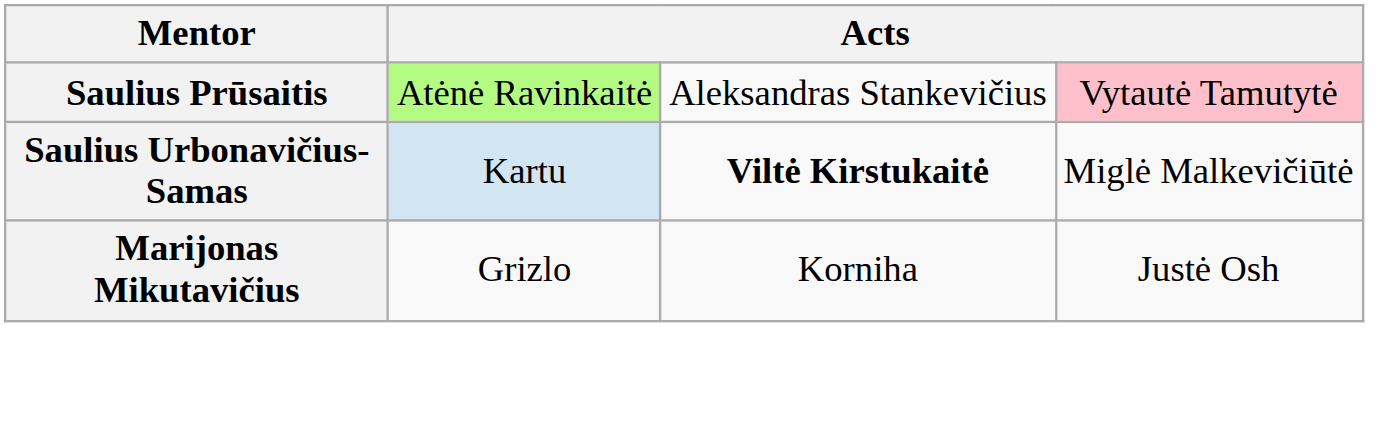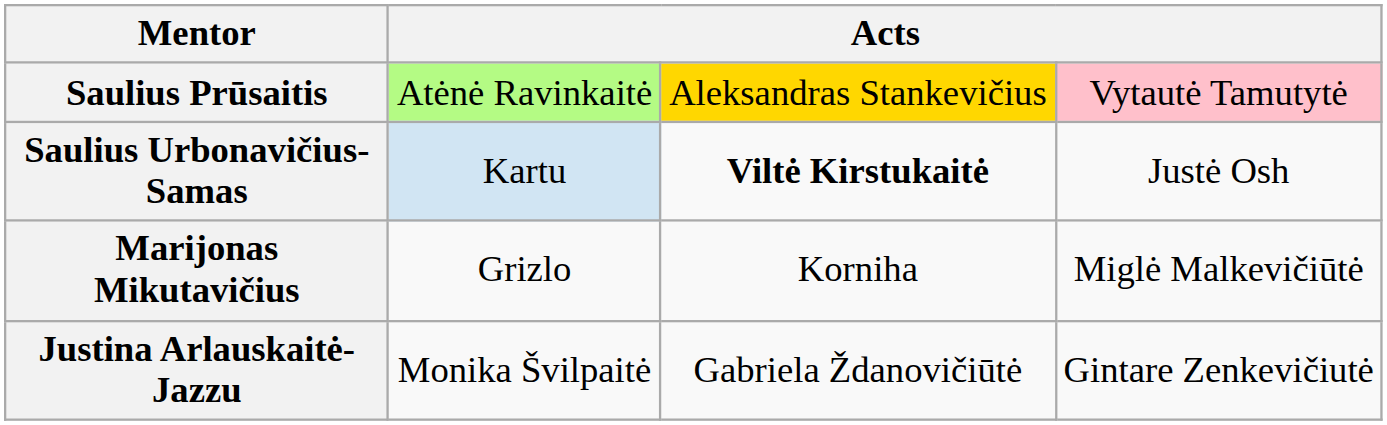Saulius Prūsaitis | column 3: no background -> gold background
Saulius Urbonavičius-Samas | column 4: Miglė Malkevičiūtė -> Justė Osh
Marijonas Mikutavičius | column 4: Justė Osh -> Miglė Malkevičiūtė
+ row: Justina Arlauskaitė-Jazzu | Monika Švilpaitė | Gabriela Ždanovičiūtė | Gintare Zenkevičiutė
